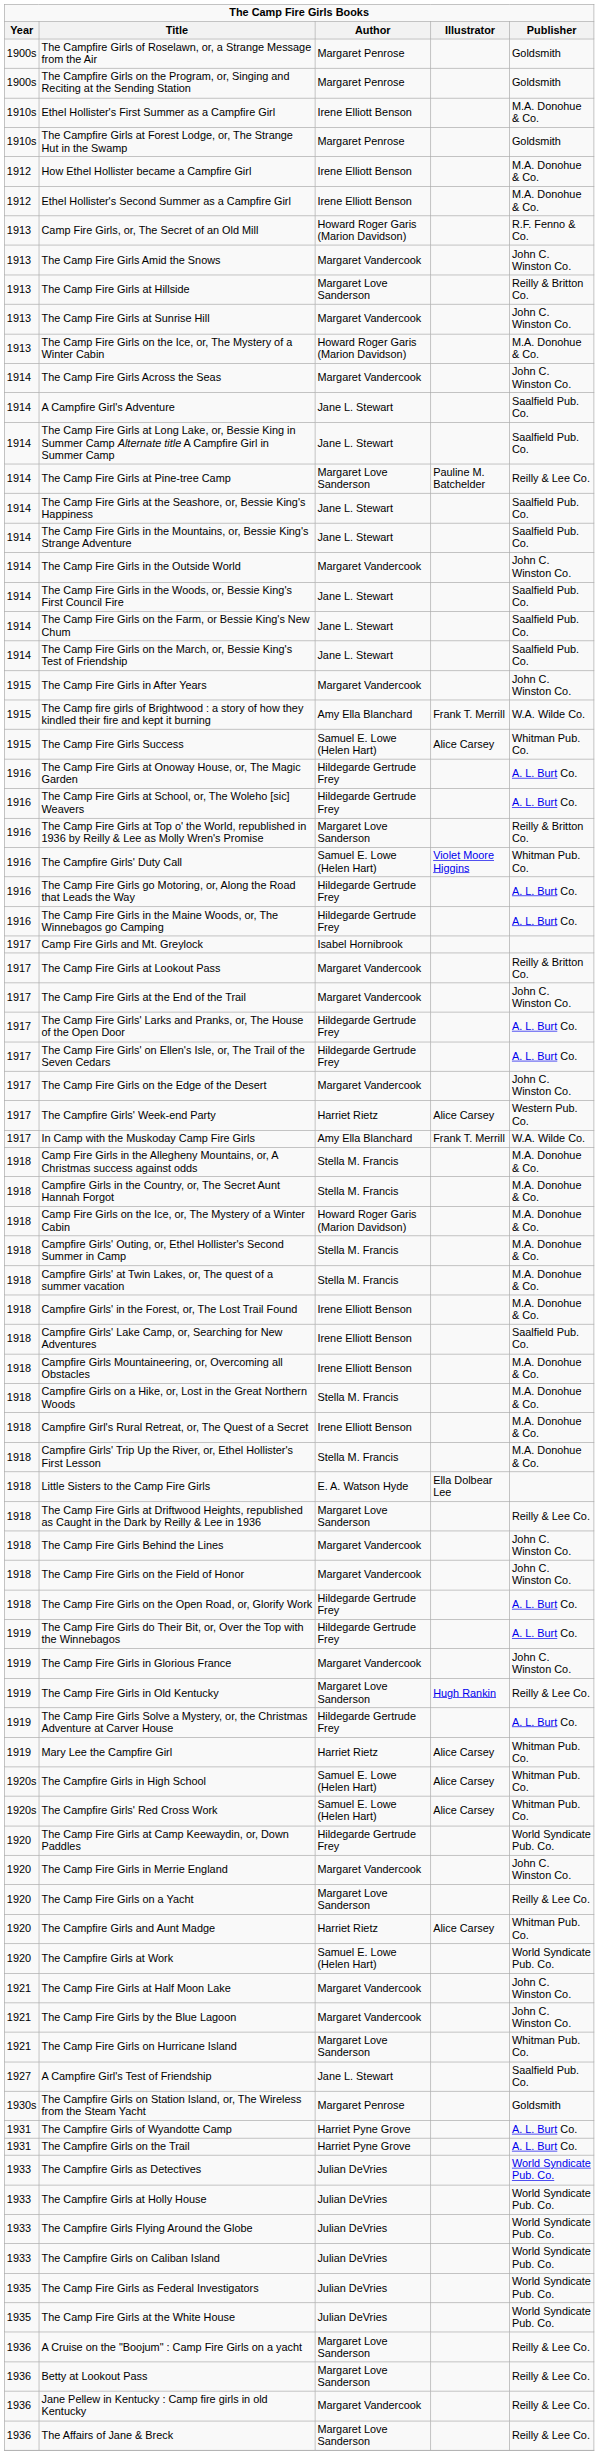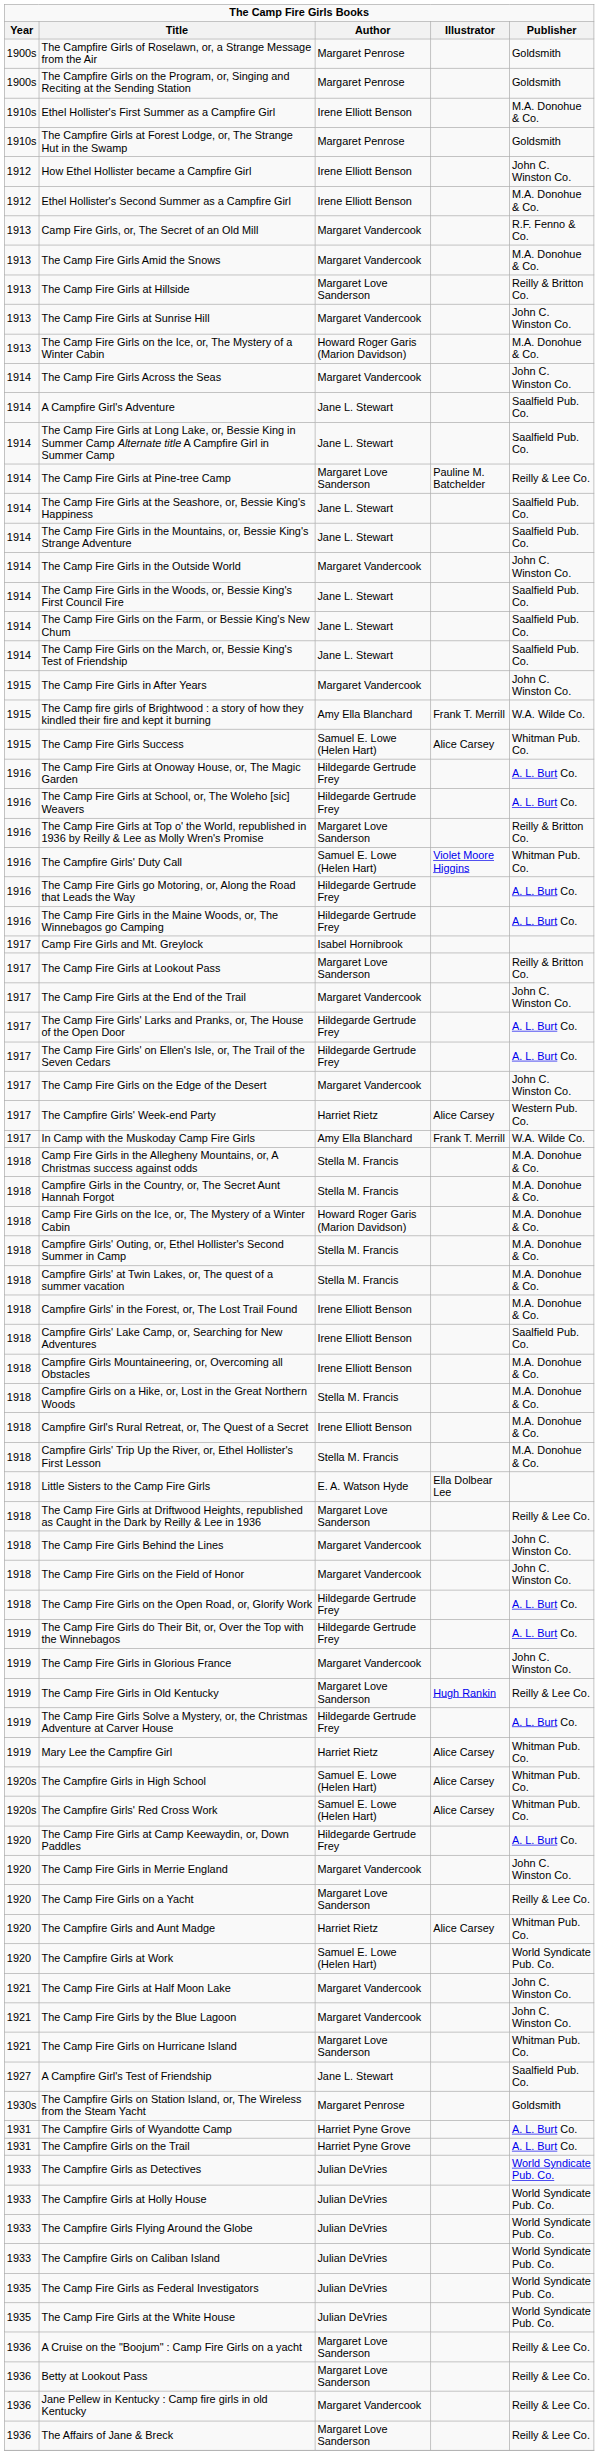How Ethel Hollister became a Campfire Girl | Publisher: M.A. Donohue & Co. -> John C. Winston Co.
Camp Fire Girls, or, The Secret of an Old Mill | Author: Howard Roger Garis (Marion Davidson) -> Margaret Vandercook
The Camp Fire Girls Amid the Snows | Publisher: John C. Winston Co. -> M.A. Donohue & Co.
The Camp Fire Girls at Lookout Pass | Author: Margaret Vandercook -> Margaret Love Sanderson
The Camp Fire Girls at Camp Keewaydin, or, Down Paddles | Publisher: World Syndicate Pub. Co. -> A. L. Burt Co.
